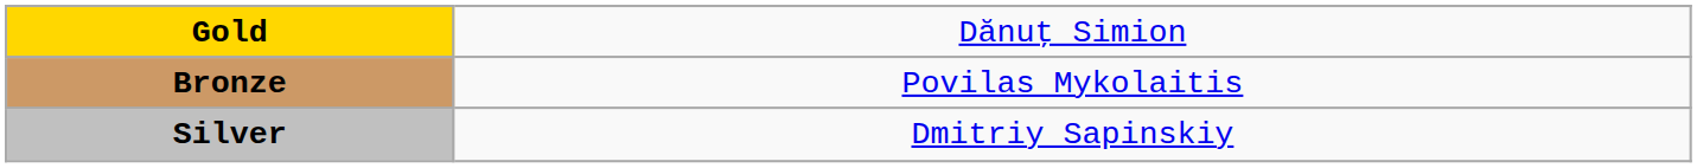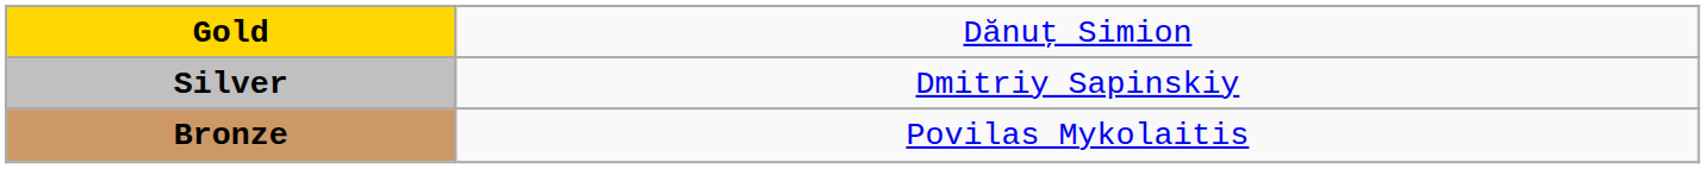rows swapped: Silver <-> Bronze
